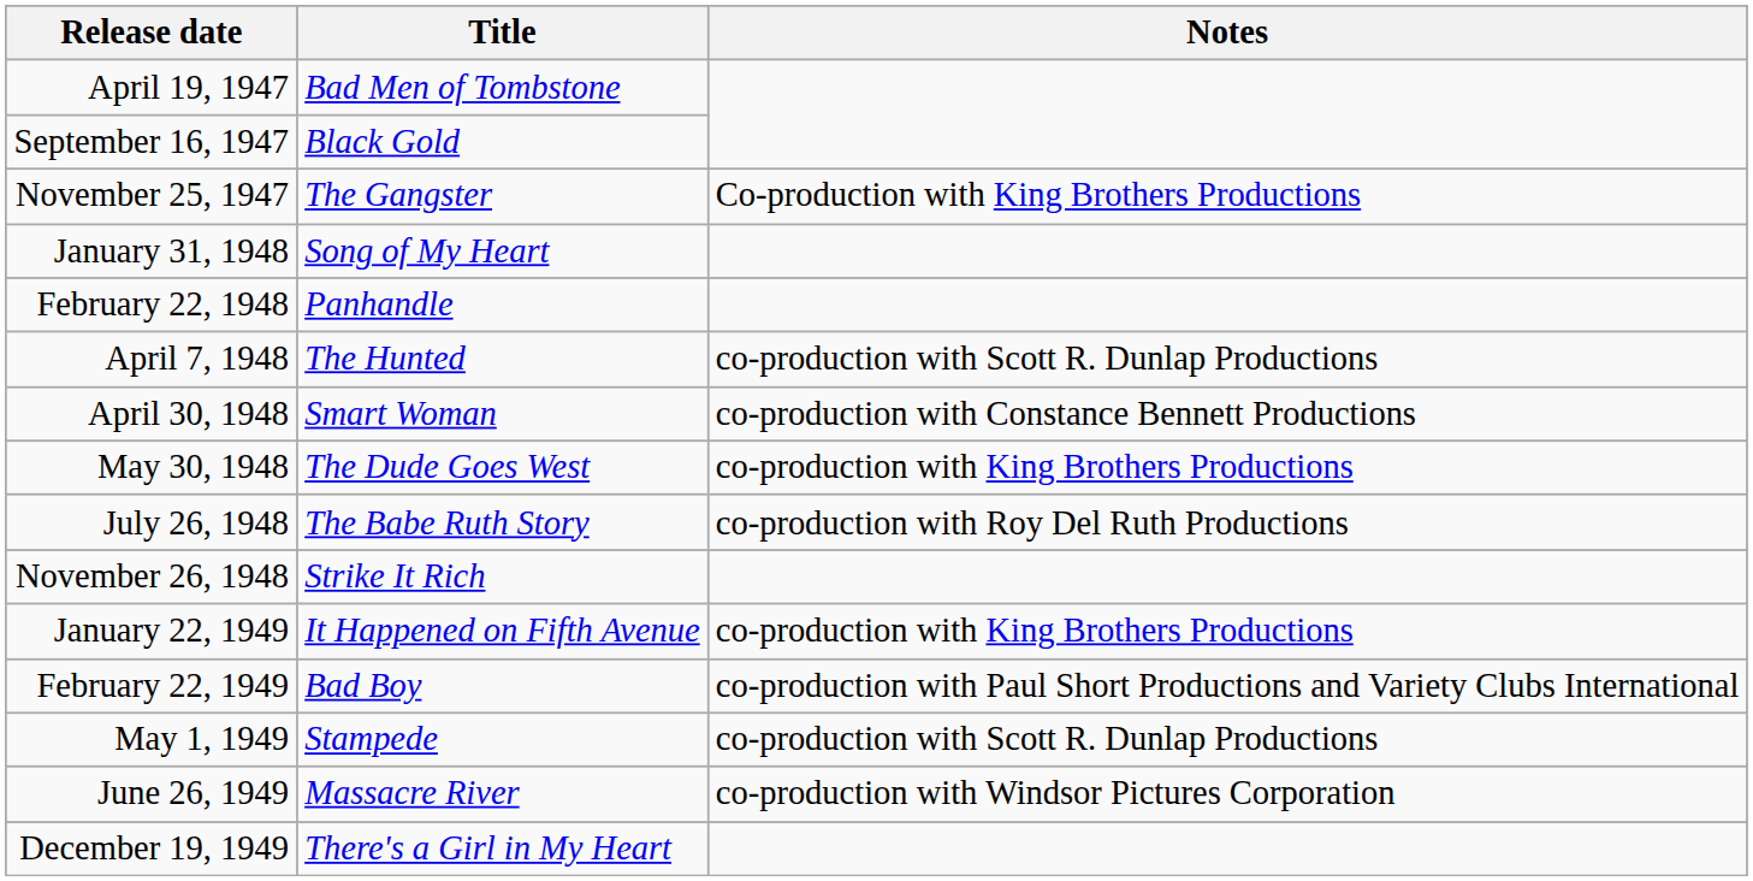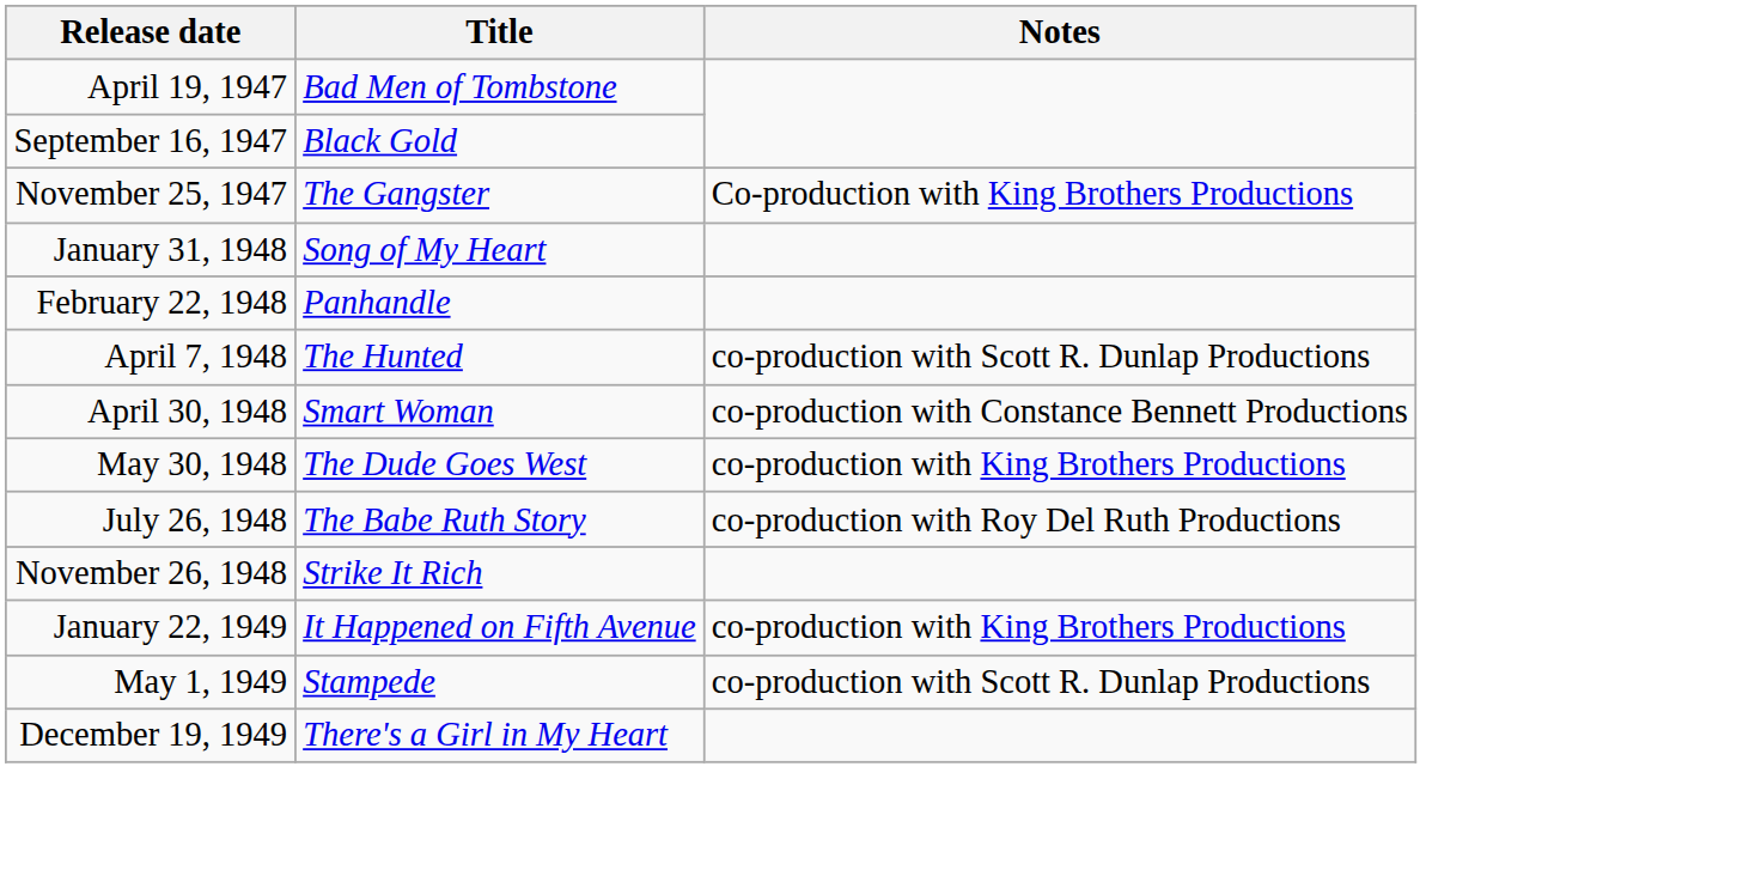- row: February 22, 1949 | Bad Boy | co-production with Paul Short Productions and Variety Clubs International
- row: June 26, 1949 | Massacre River | co-production with Windsor Pictures Corporation
